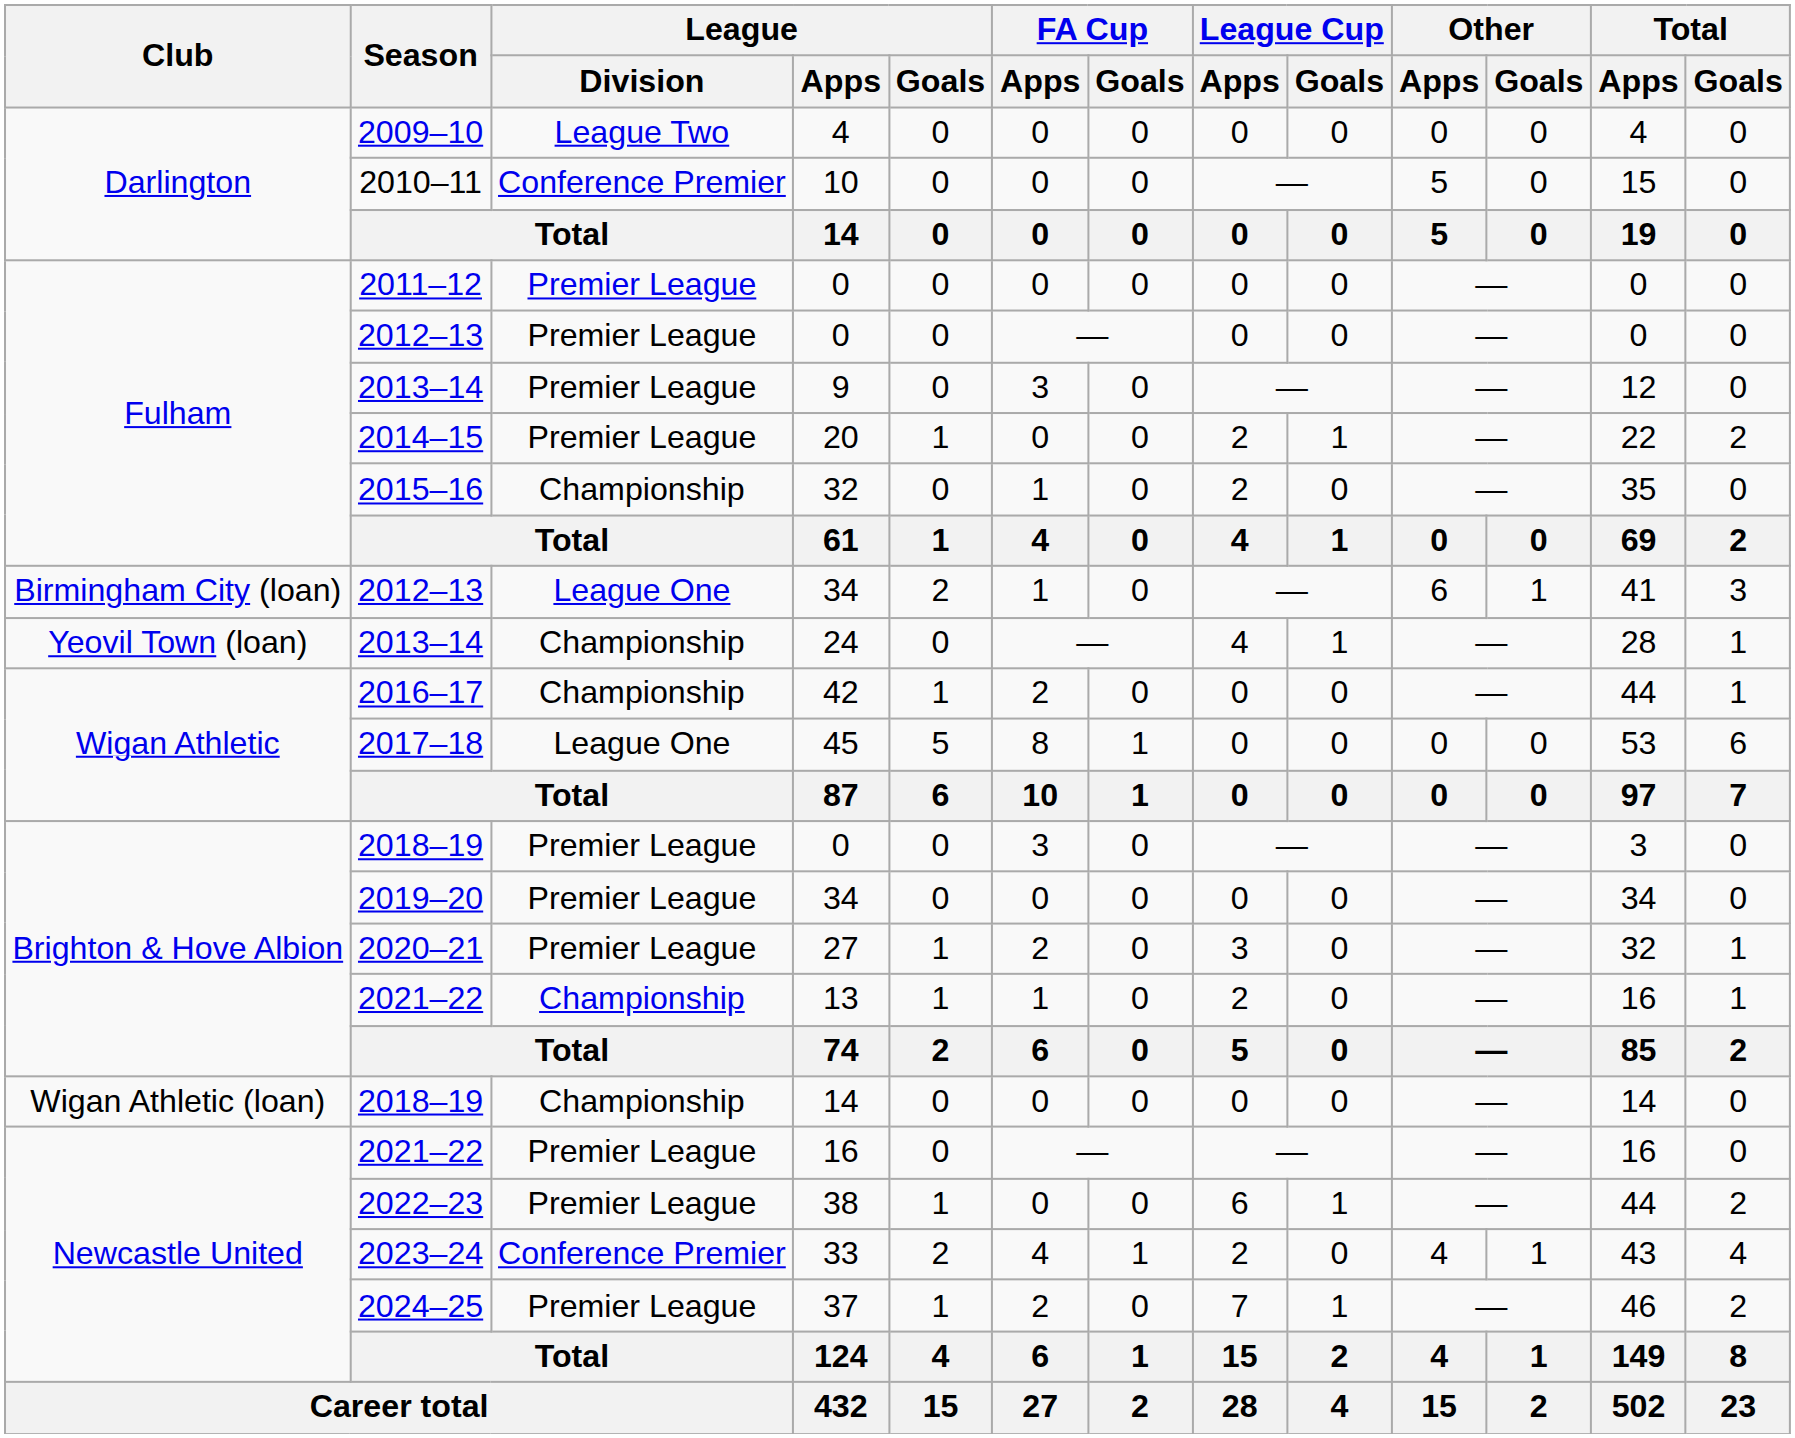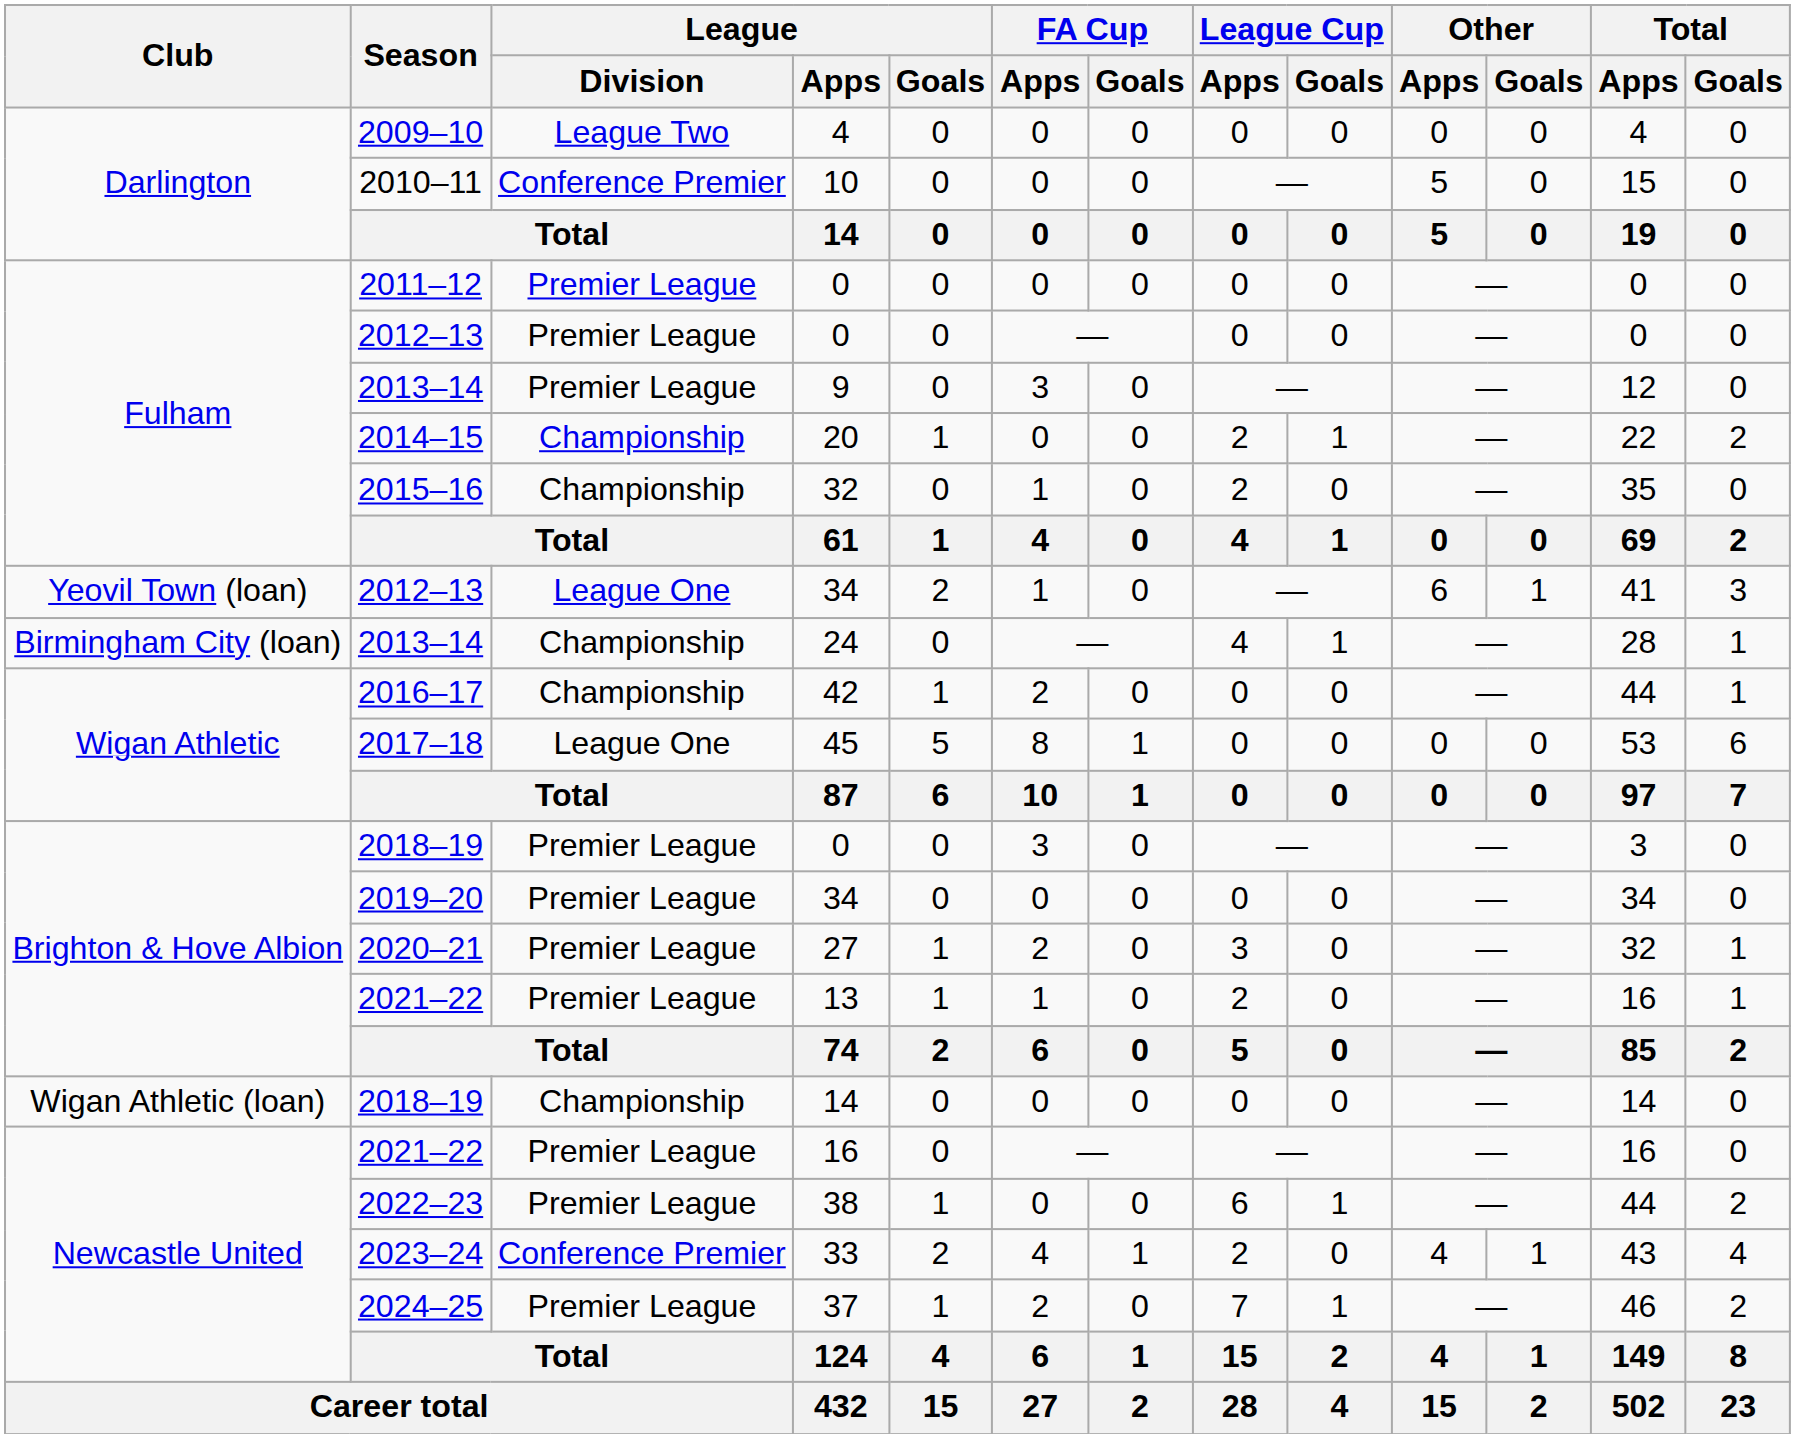20 | League / Division: Premier League -> Championship
2012–13 / 34 | Club: Birmingham City (loan) -> Yeovil Town (loan)
24 | Club: Yeovil Town (loan) -> Birmingham City (loan)
13 | League / Division: Championship -> Premier League
